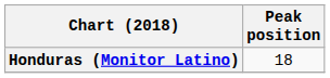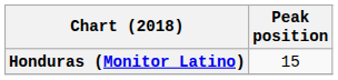Honduras (Monitor Latino) | Peak position: 18 -> 15
